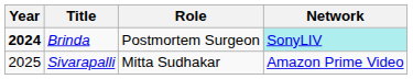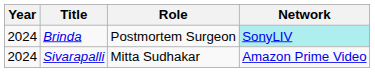Brinda | Year: bold -> normal
Sivarapalli | Year: 2025 -> 2024
